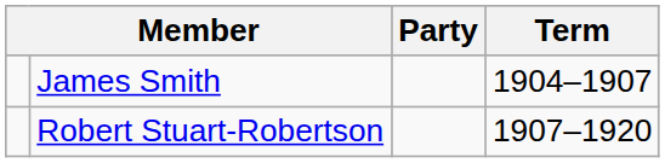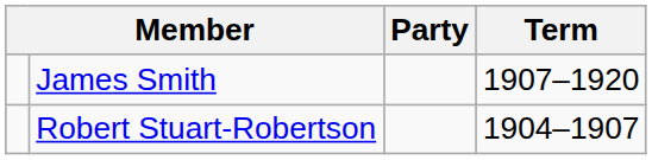James Smith | Term: 1904–1907 -> 1907–1920
Robert Stuart-Robertson | Term: 1907–1920 -> 1904–1907
